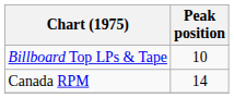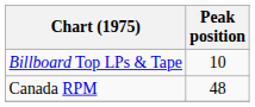Canada RPM | Peak position: 14 -> 48
